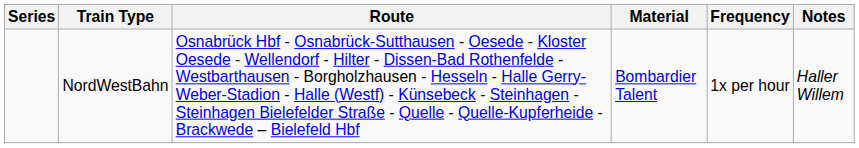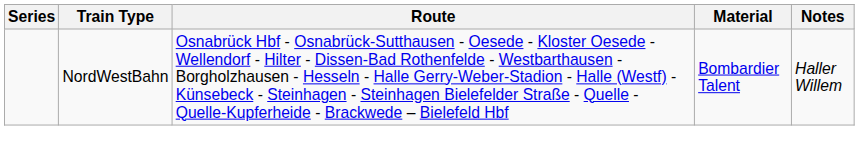- column: Frequency | 1x per hour
